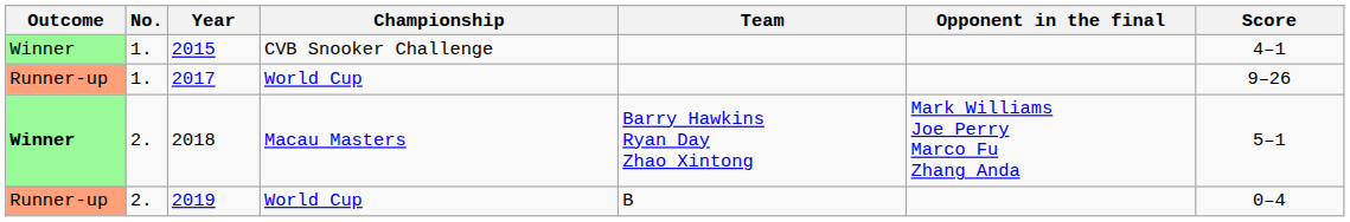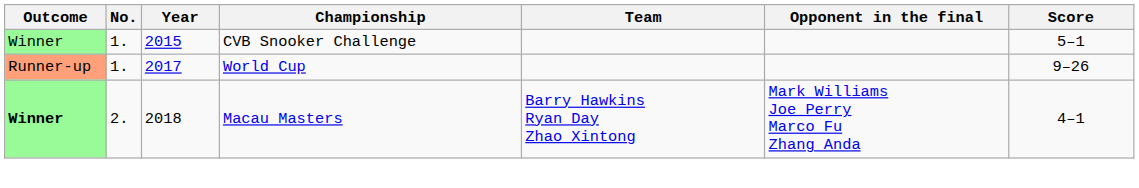2015 | Score: 4–1 -> 5–1
2018 | Score: 5–1 -> 4–1
- row: Runner-up | 2. | 2019 | World Cup | B | 0–4
